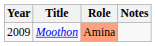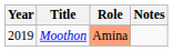Moothon | Year: 2009 -> 2019
